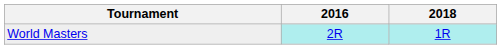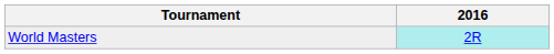- column: 2018 | 1R
